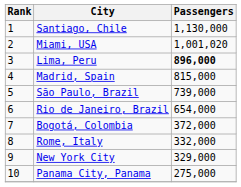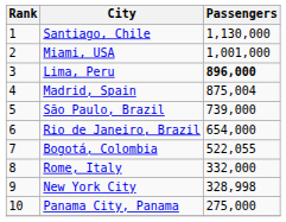Miami, USA | Passengers: 1,001,020 -> 1,001,000
Madrid, Spain | Passengers: 815,000 -> 875,004
Bogotá, Colombia | Passengers: 372,000 -> 522,055
New York City | Passengers: 329,000 -> 328,998
